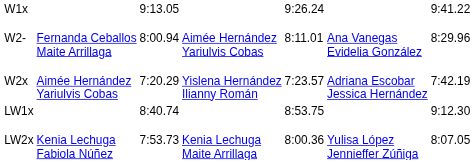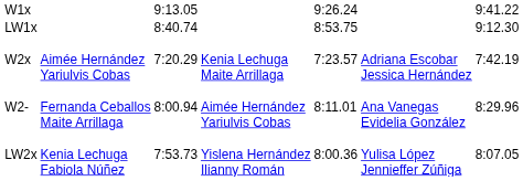rows swapped: LW1x <-> W2-
W2x | column 4: Yislena Hernández Ilianny Román -> Kenia Lechuga Maite Arrillaga
LW2x | column 4: Kenia Lechuga Maite Arrillaga -> Yislena Hernández Ilianny Román
